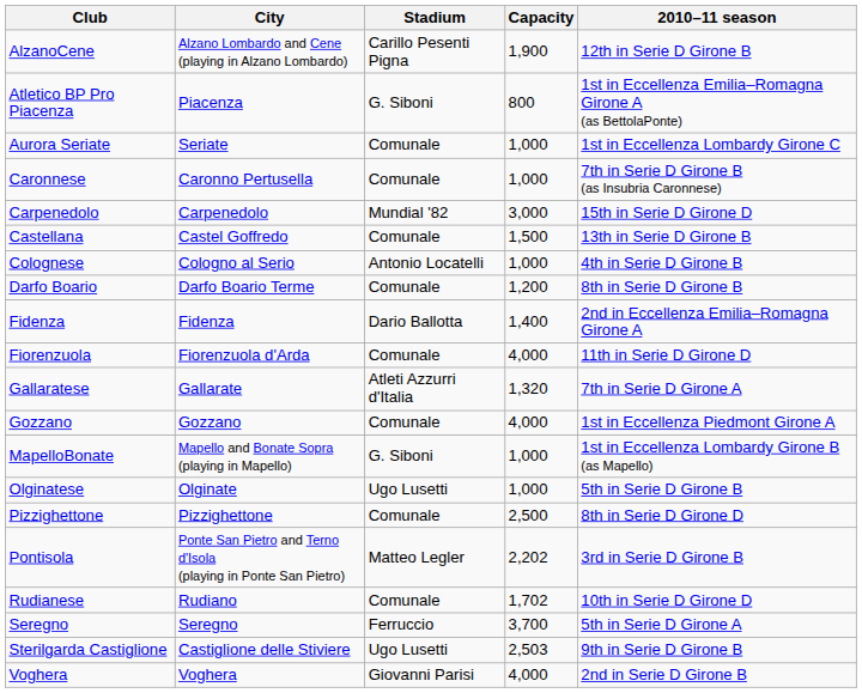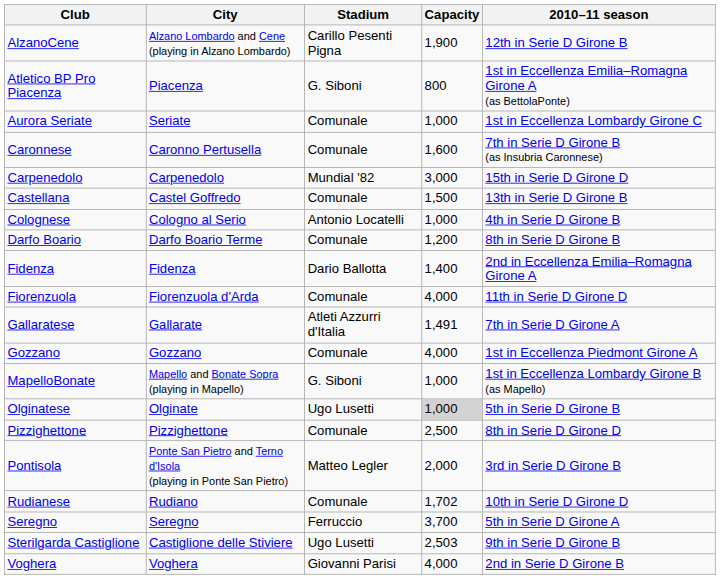Caronnese | Capacity: 1,000 -> 1,600
Gallaratese | Capacity: 1,320 -> 1,491
Olginatese | Capacity: no background -> lightgrey background
Pontisola | Capacity: 2,202 -> 2,000
